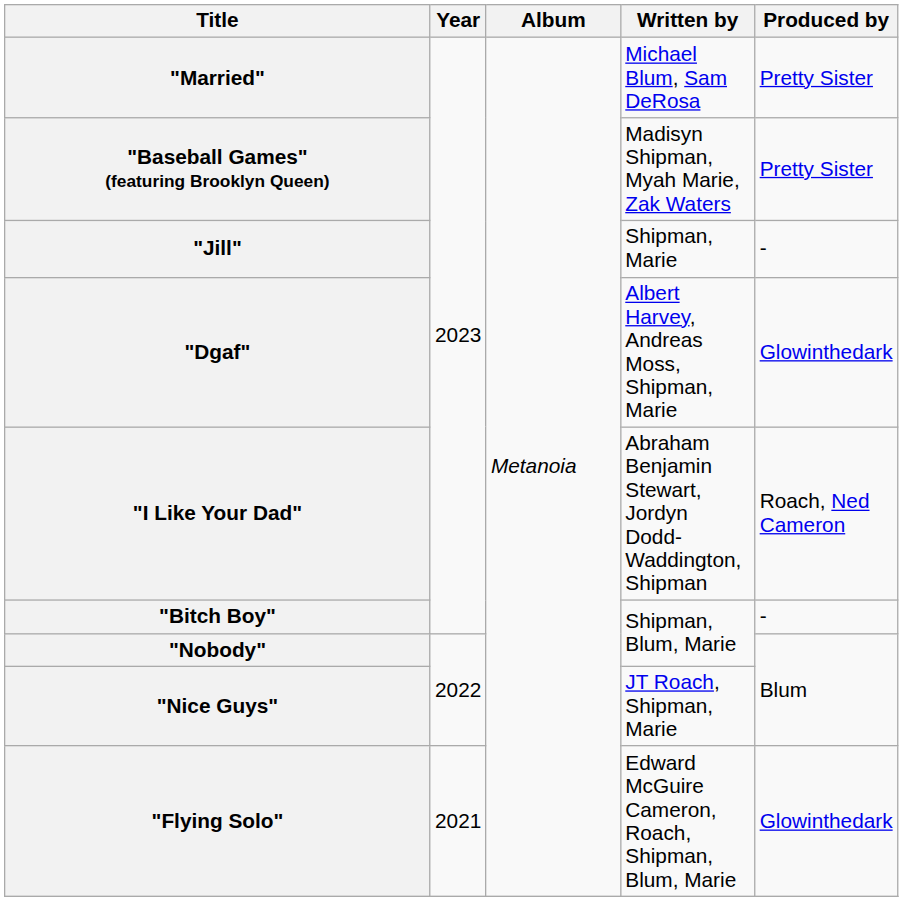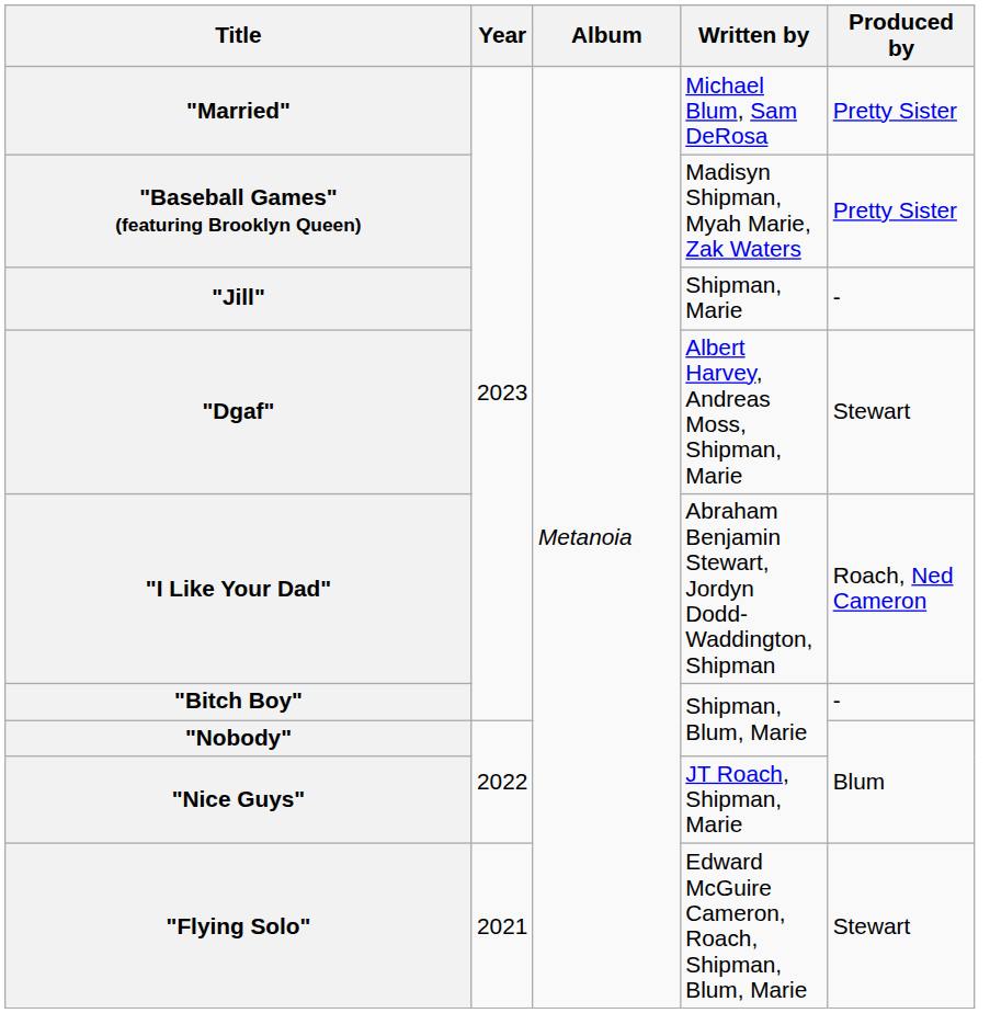"Dgaf" | Produced by: Glowinthedark -> Stewart
"Flying Solo" | Produced by: Glowinthedark -> Stewart
